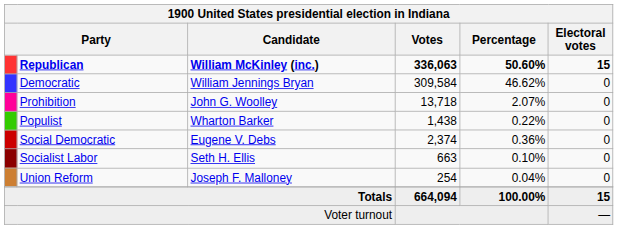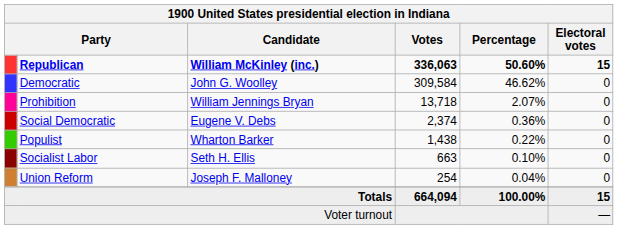Democratic | Candidate: William Jennings Bryan -> John G. Woolley
Prohibition | Candidate: John G. Woolley -> William Jennings Bryan
rows swapped: Social Democratic <-> Populist
